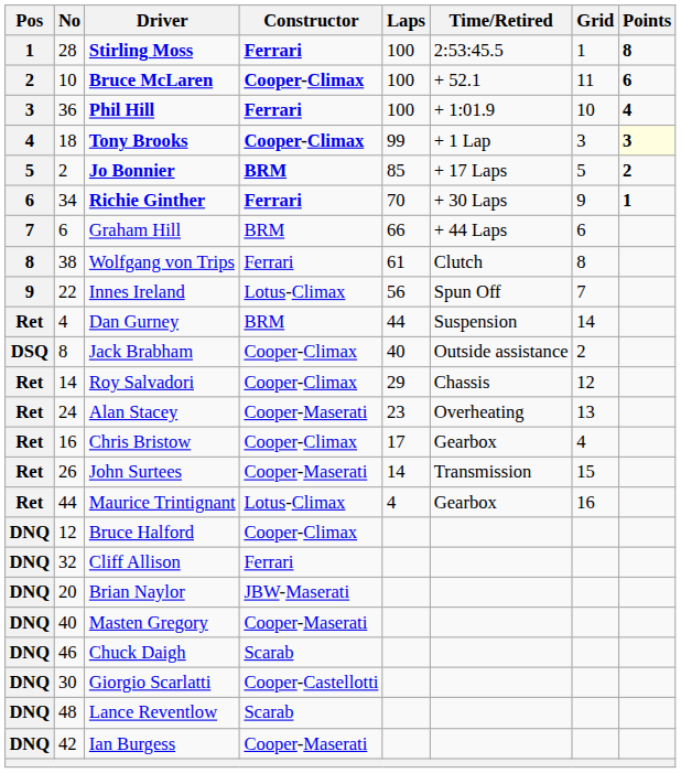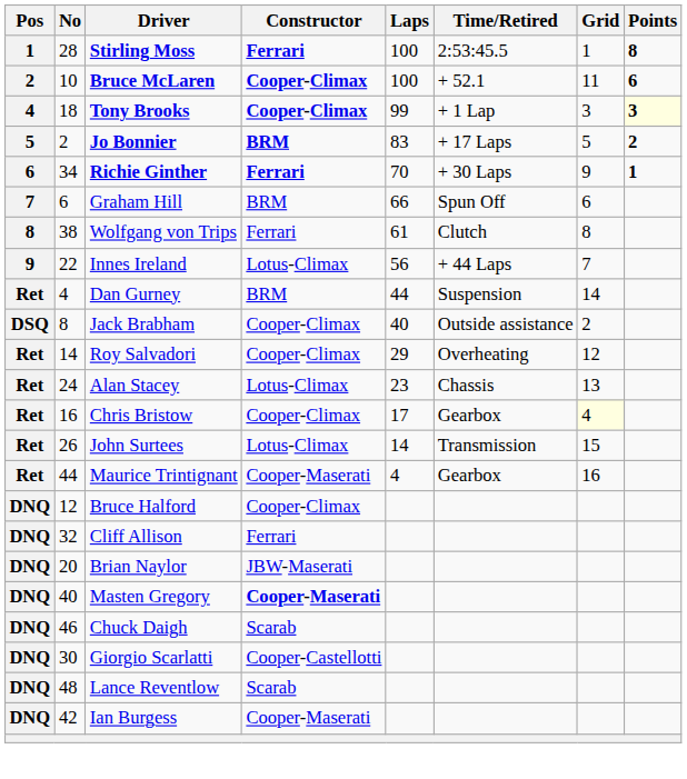- row: 3 | 36 | Phil Hill | Ferrari | 100 | + 1:01.9 | 10 | 4
Jo Bonnier | Laps: 85 -> 83
Graham Hill | Time/Retired: + 44 Laps -> Spun Off
Innes Ireland | Time/Retired: Spun Off -> + 44 Laps
Roy Salvadori | Time/Retired: Chassis -> Overheating
Alan Stacey | Constructor: Cooper-Maserati -> Lotus-Climax
Alan Stacey | Time/Retired: Overheating -> Chassis
Chris Bristow | Grid: no background -> lightyellow background
John Surtees | Constructor: Cooper-Maserati -> Lotus-Climax
Maurice Trintignant | Constructor: Lotus-Climax -> Cooper-Maserati
Masten Gregory | Constructor: normal -> bold
